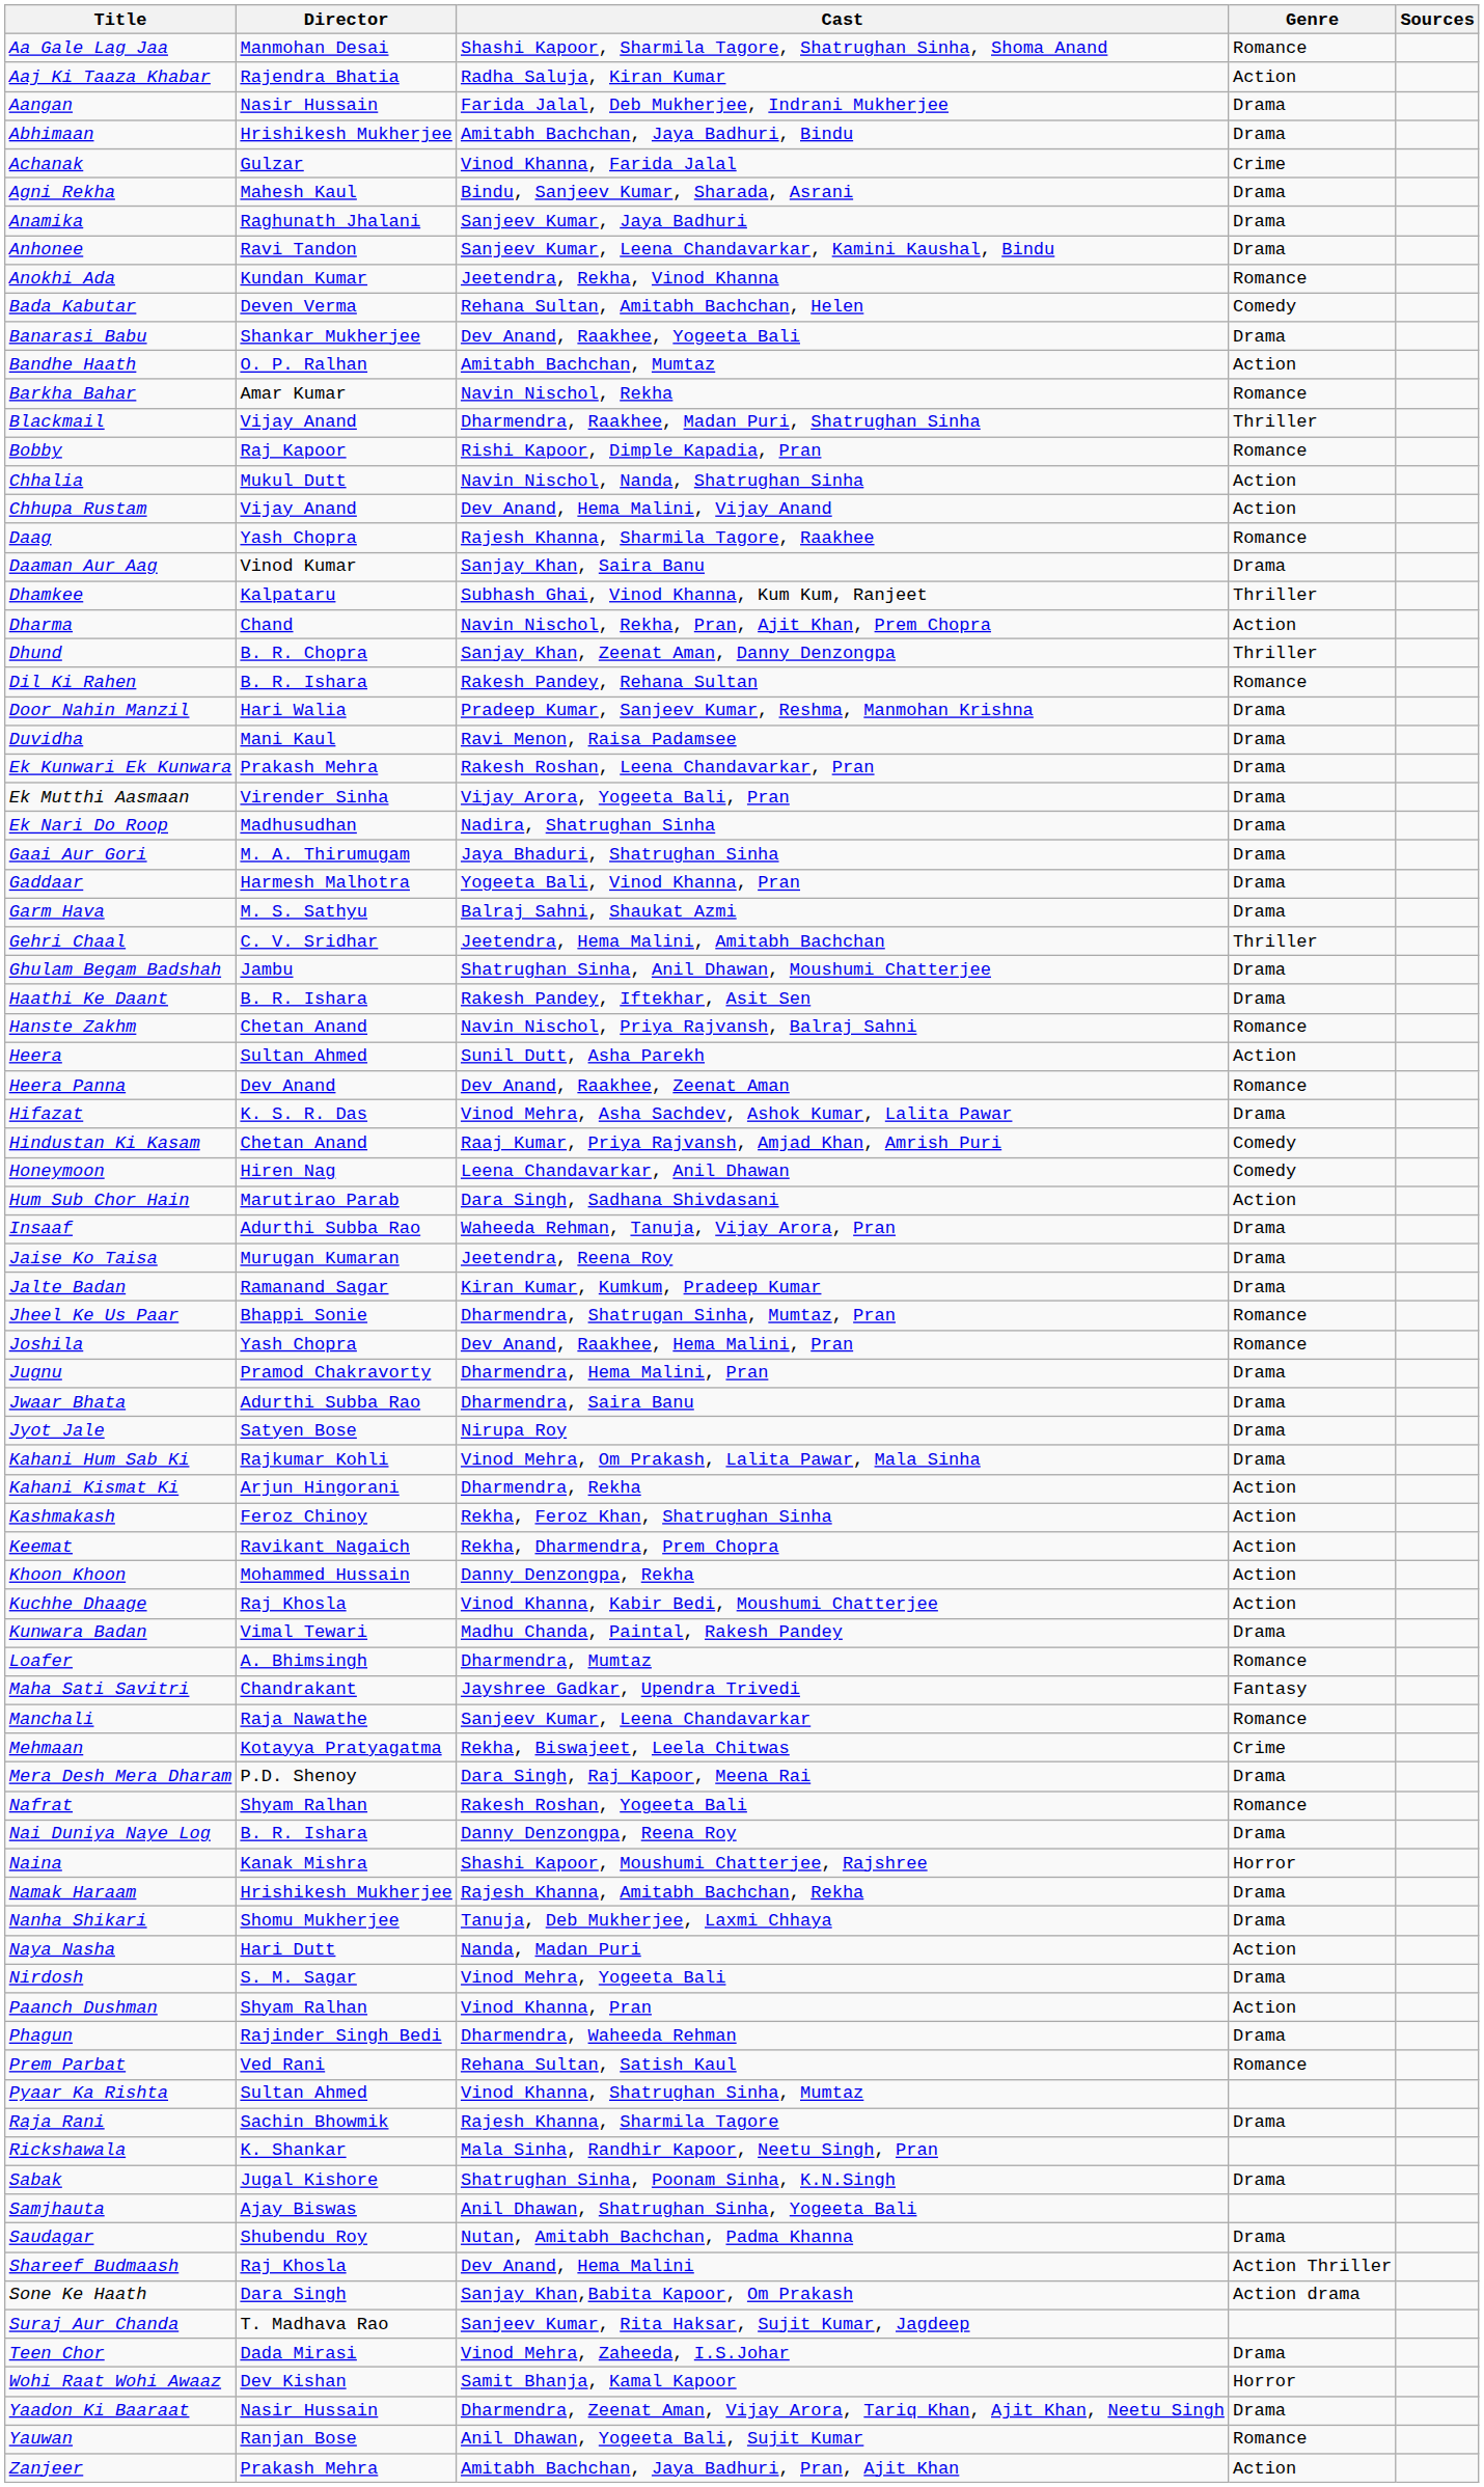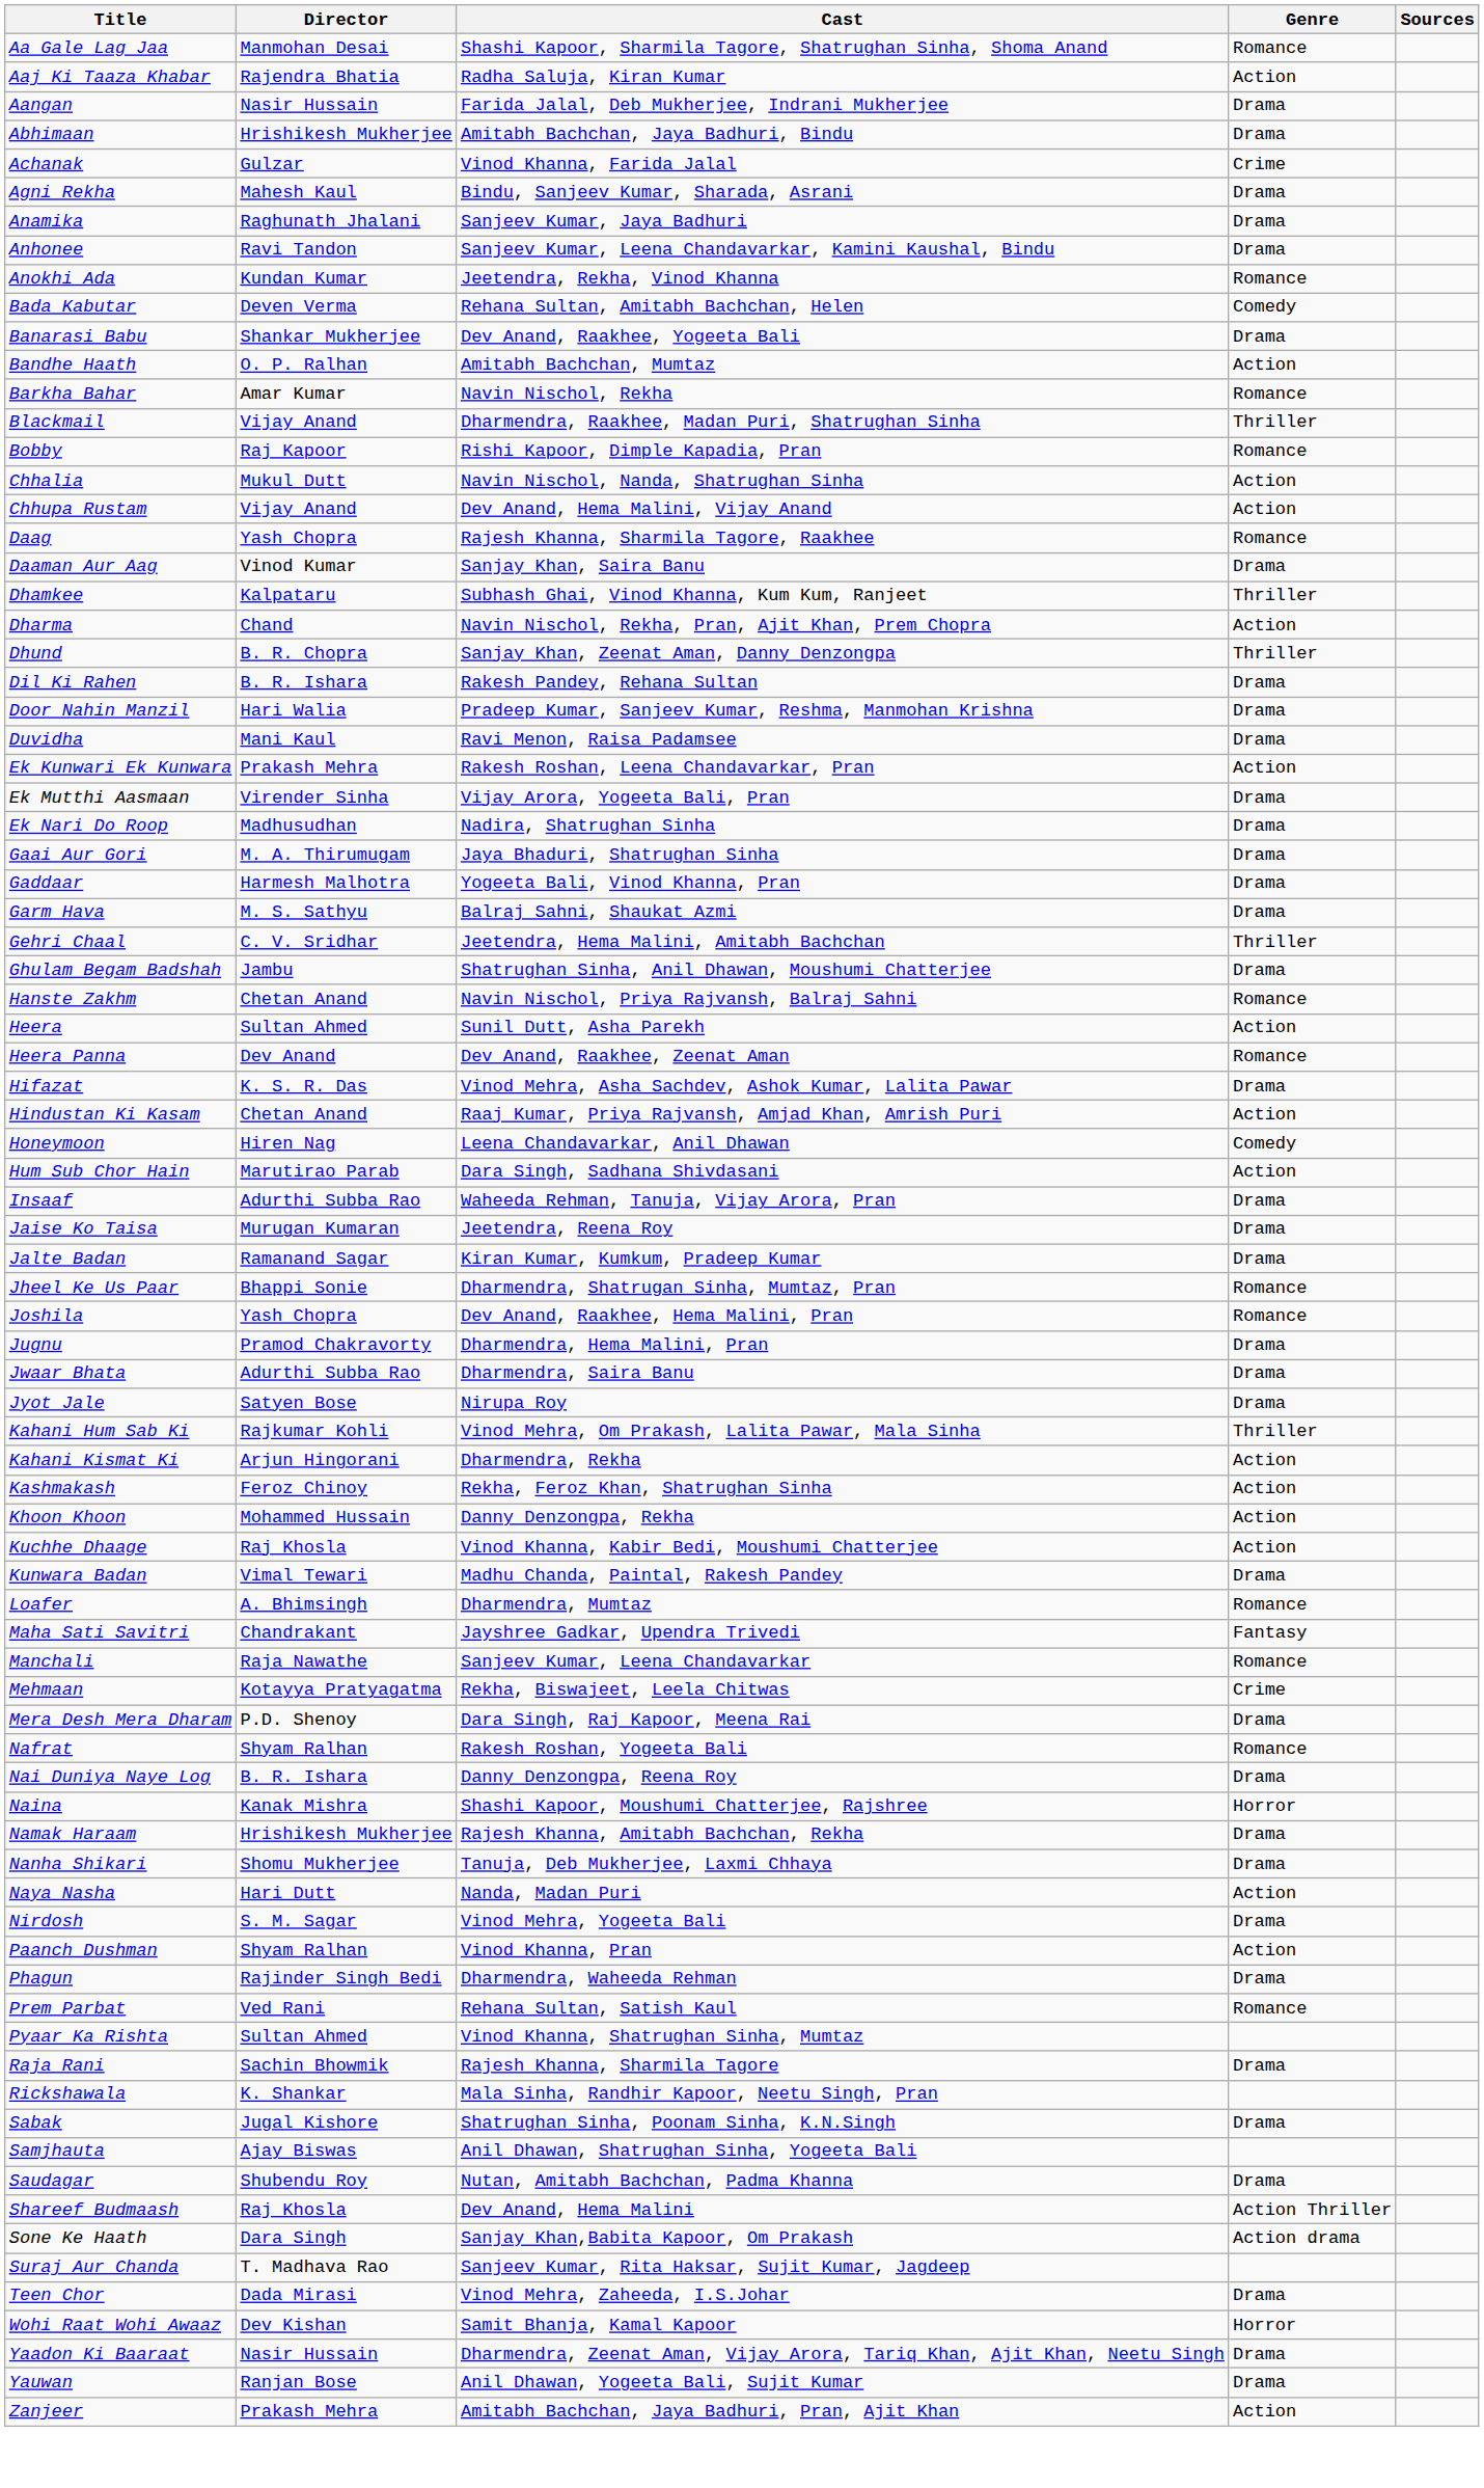Dil Ki Rahen | Genre: Romance -> Drama
Ek Kunwari Ek Kunwara | Genre: Drama -> Action
- row: Haathi Ke Daant | B. R. Ishara | Rakesh Pandey, Iftekhar, Asit Sen | Drama
Hindustan Ki Kasam | Genre: Comedy -> Action
Kahani Hum Sab Ki | Genre: Drama -> Thriller
- row: Keemat | Ravikant Nagaich | Rekha, Dharmendra, Prem Chopra | Action
Yauwan | Genre: Romance -> Drama
